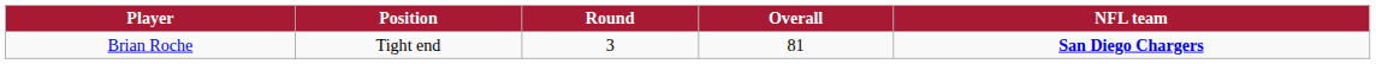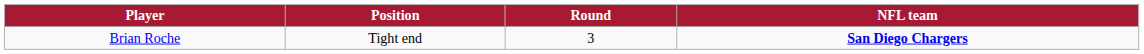- column: Overall | 81
